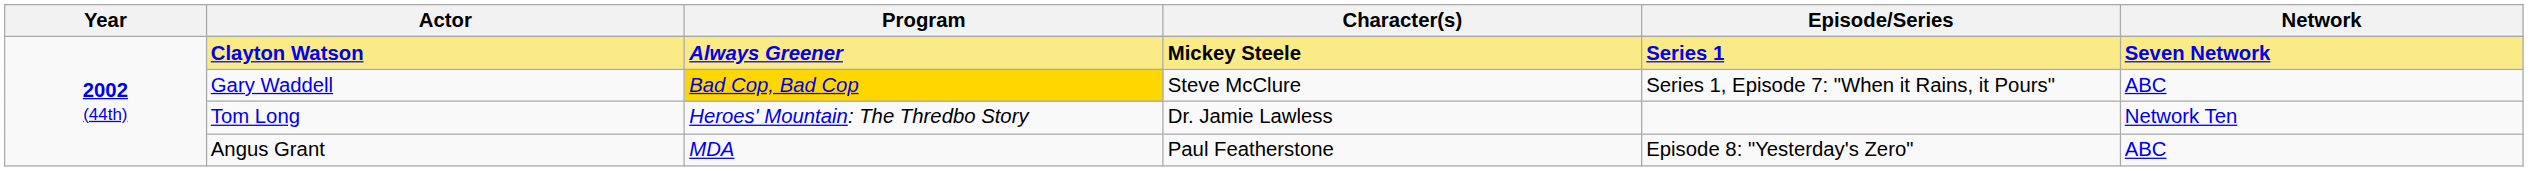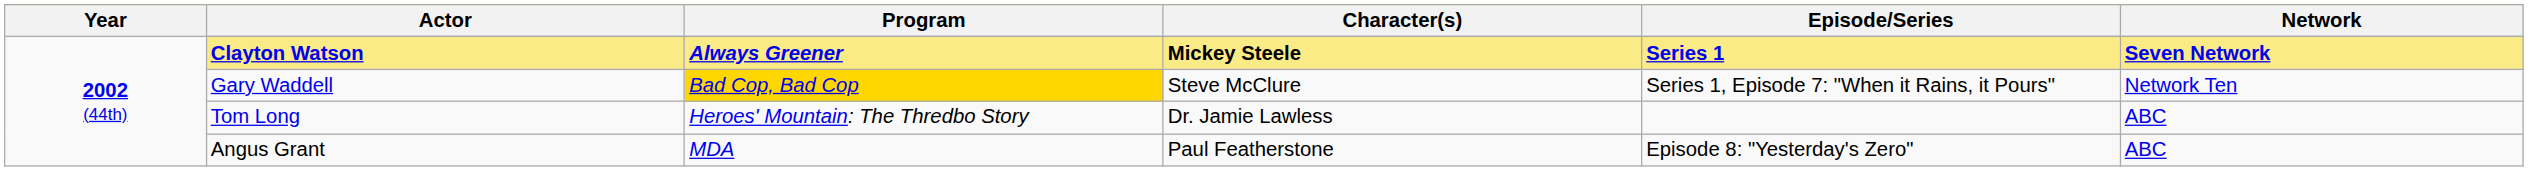Gary Waddell | Network: ABC -> Network Ten
Tom Long | Network: Network Ten -> ABC
